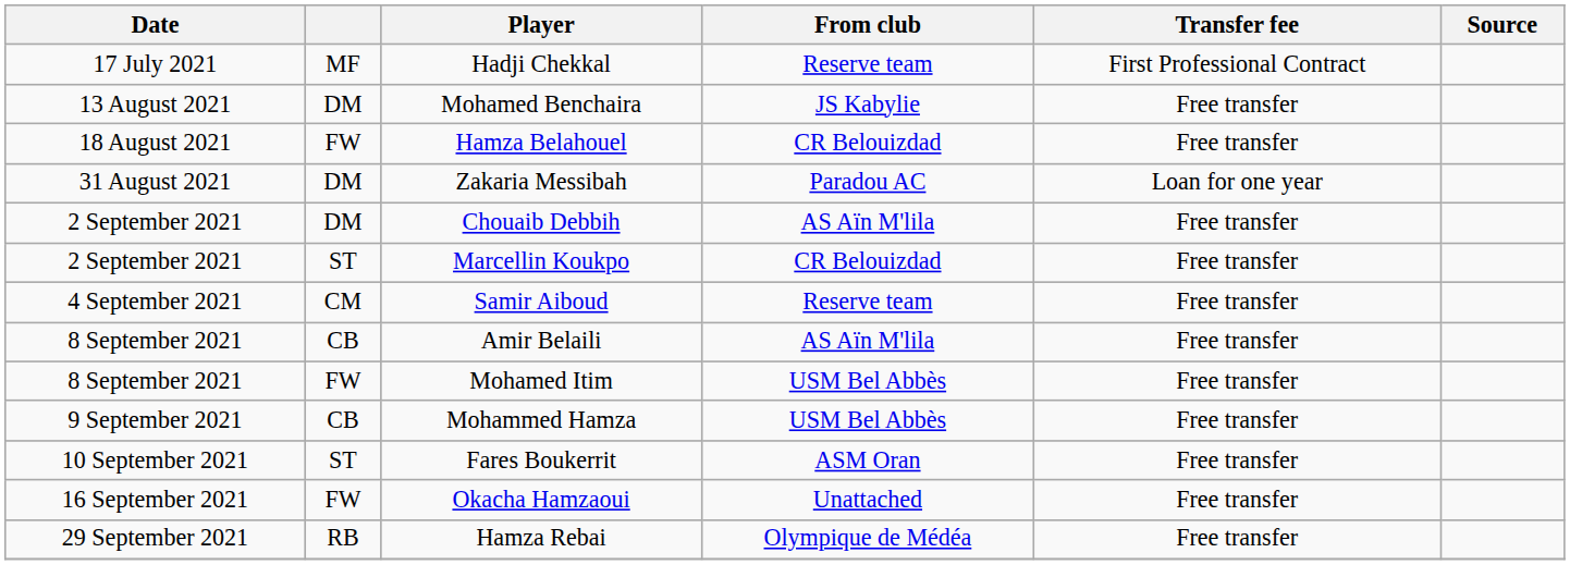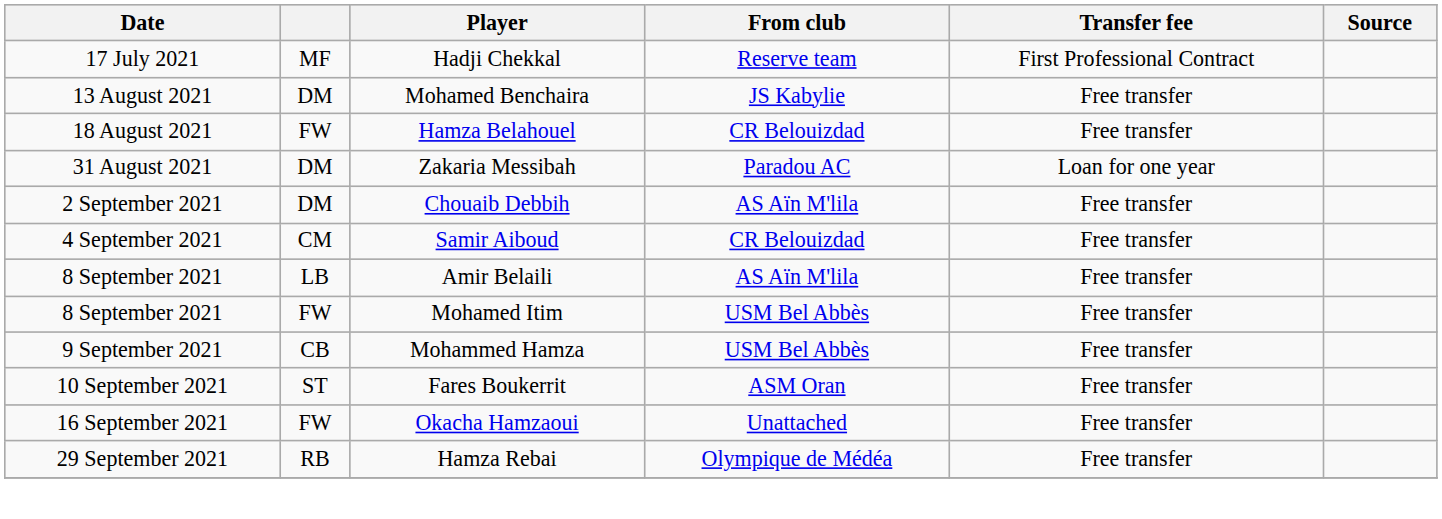- row: 2 September 2021 | ST | Marcellin Koukpo | CR Belouizdad | Free transfer
Samir Aiboud | From club: Reserve team -> CR Belouizdad
Amir Belaili | column 2: CB -> LB
